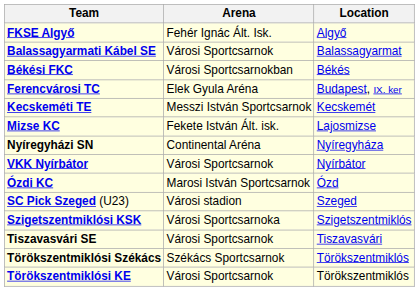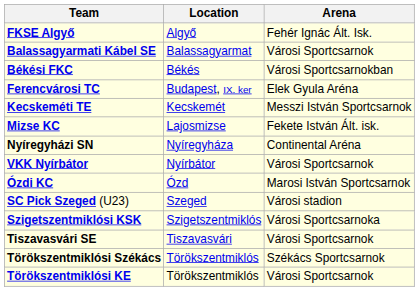columns swapped: Location <-> Arena
